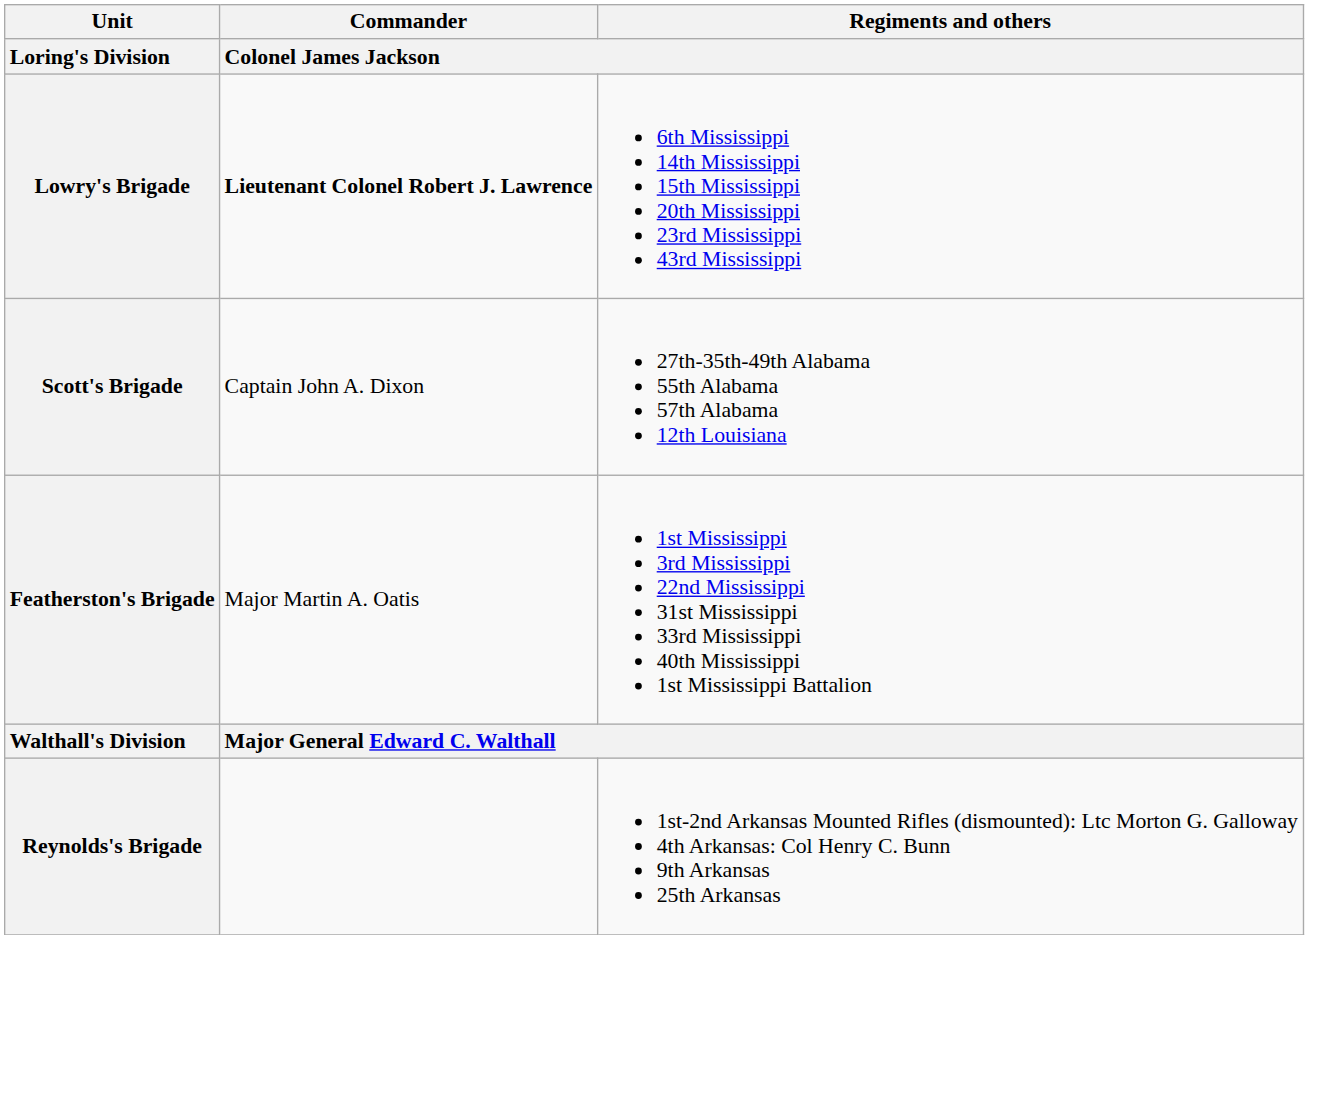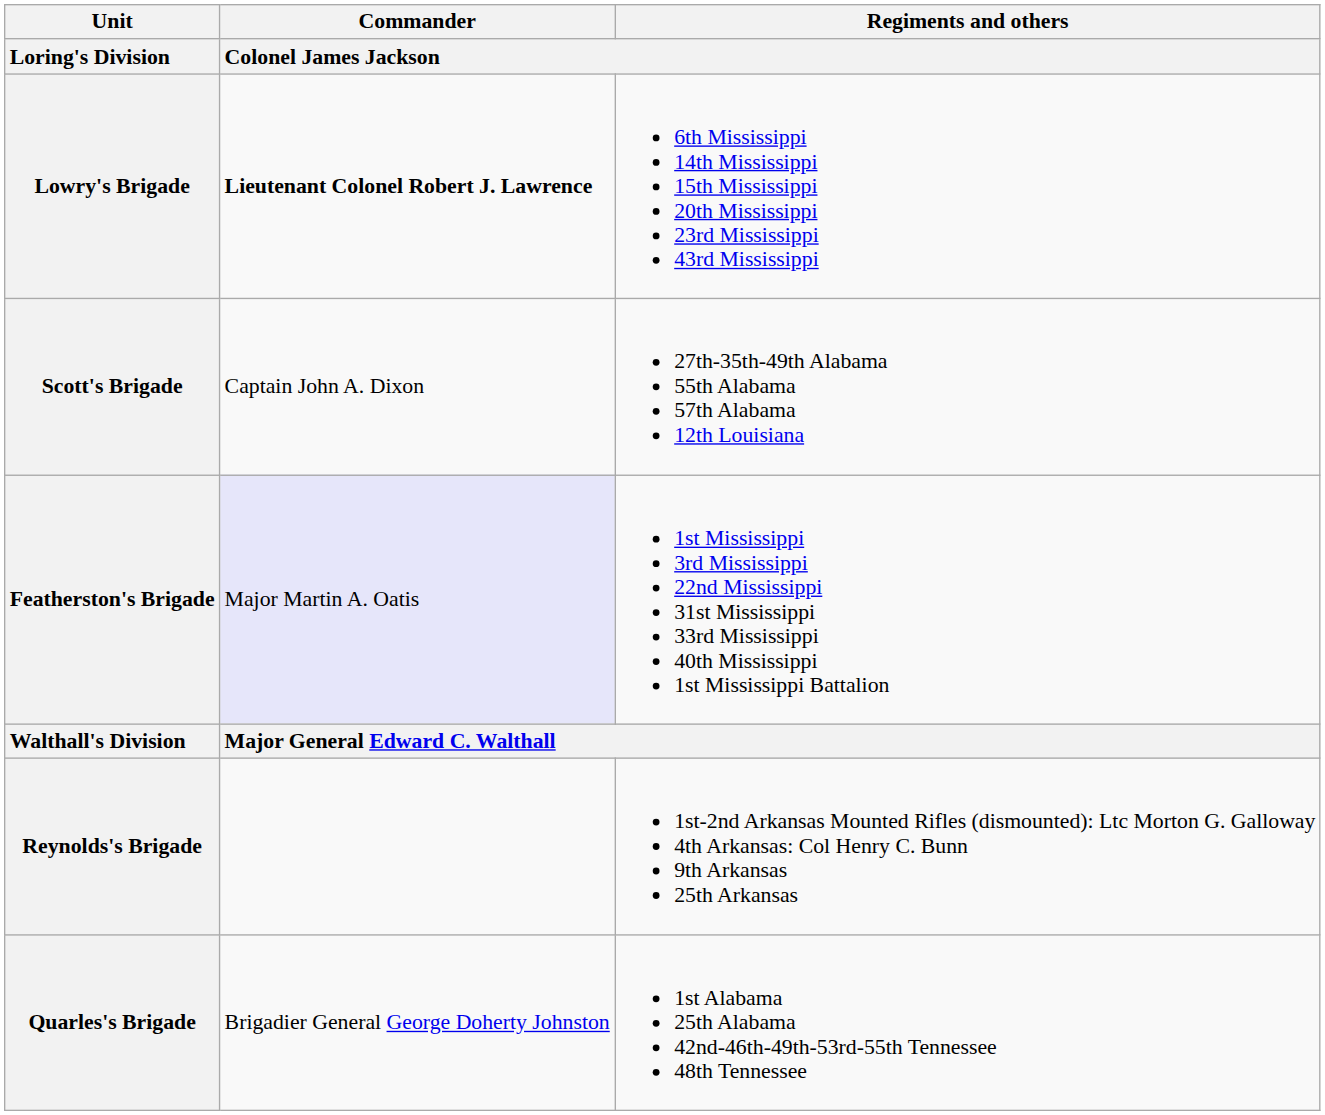Featherston's Brigade | Commander / Colonel James Jackson: no background -> lavender background
+ row: Quarles's Brigade | Brigadier General George Doherty Johnston | 1st Alabama 25th Alabama 42nd-46th-49th-53rd-55th Tennessee 48th Tennessee
